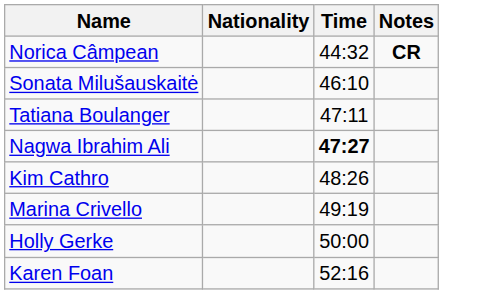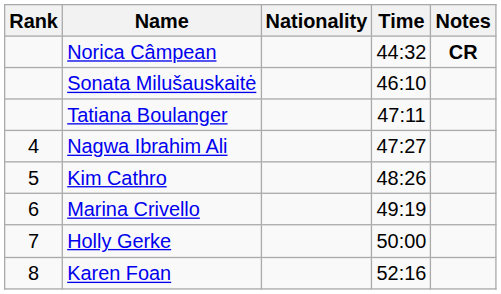+ column: Rank | 4 | 5 | 6 | 7 | 8
Nagwa Ibrahim Ali | Time: bold -> normal
